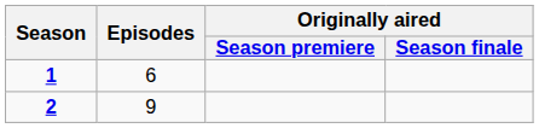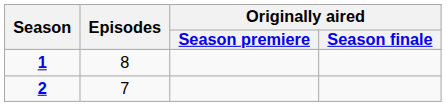1 | Episodes: 6 -> 8
2 | Episodes: 9 -> 7
